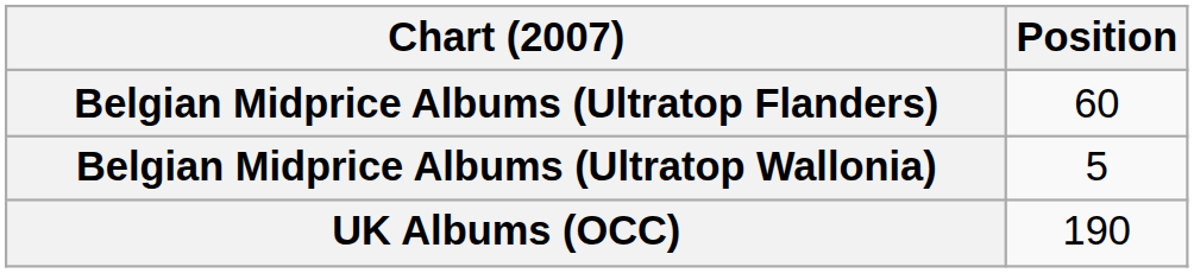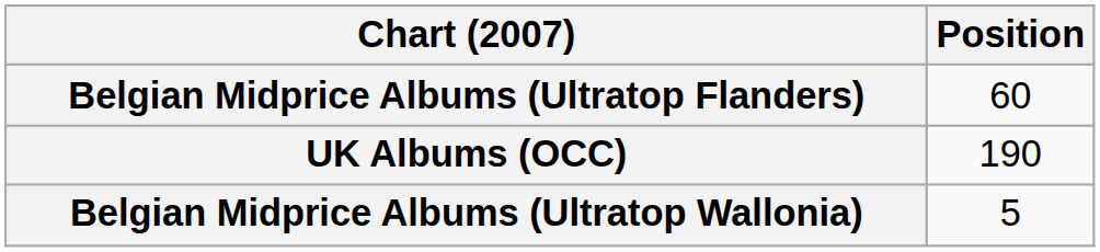rows swapped: Belgian Midprice Albums (Ultratop Wallonia) <-> UK Albums (OCC)
